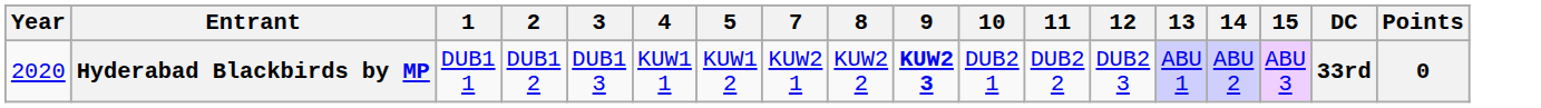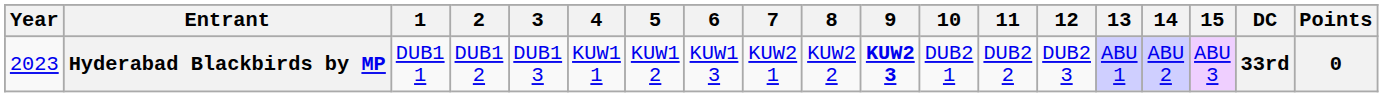+ column: 6 | KUW1 3
Hyderabad Blackbirds by MP | Year: 2020 -> 2023
